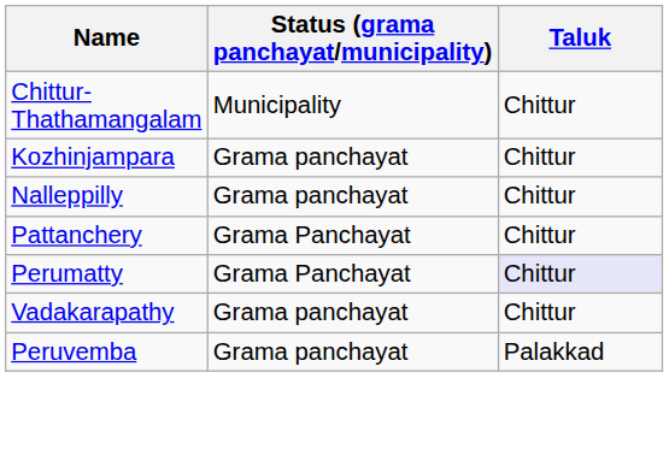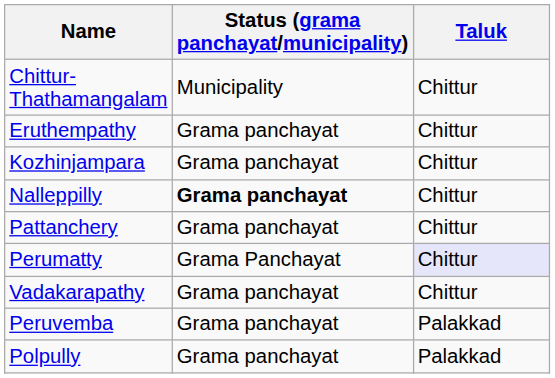+ row: Eruthempathy | Grama panchayat | Chittur
Nalleppilly | Status (grama panchayat/municipality): normal -> bold
Pattanchery | Status (grama panchayat/municipality): Grama Panchayat -> Grama panchayat
+ row: Polpully | Grama panchayat | Palakkad
